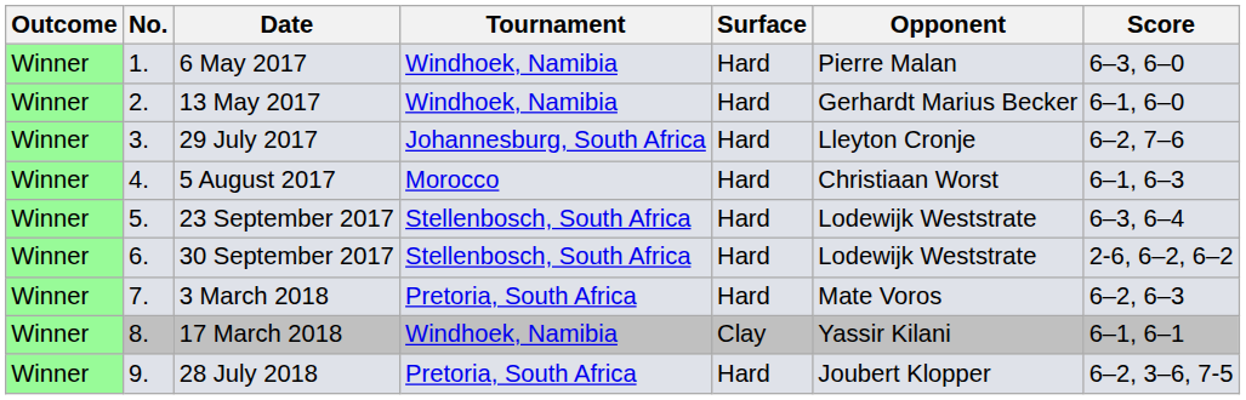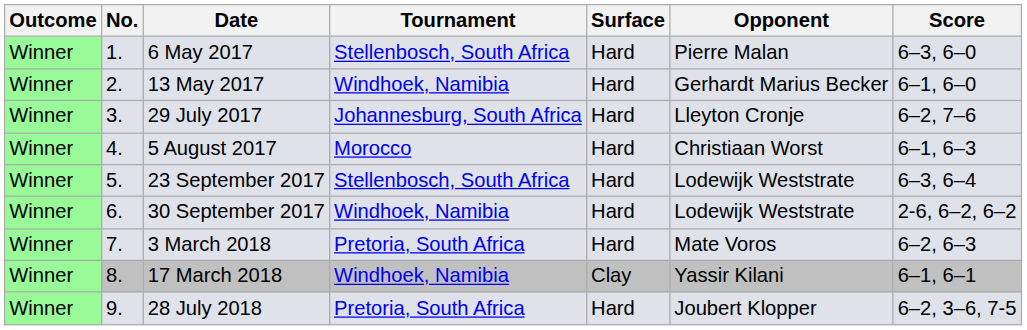6 May 2017 | Tournament: Windhoek, Namibia -> Stellenbosch, South Africa
30 September 2017 | Tournament: Stellenbosch, South Africa -> Windhoek, Namibia
